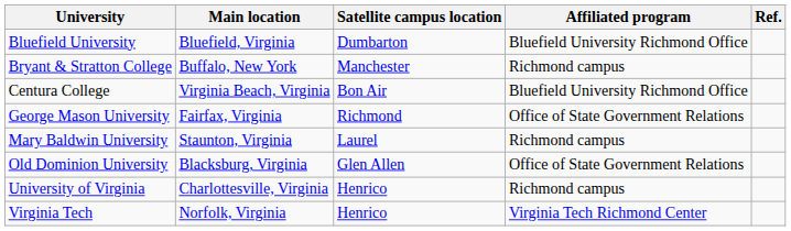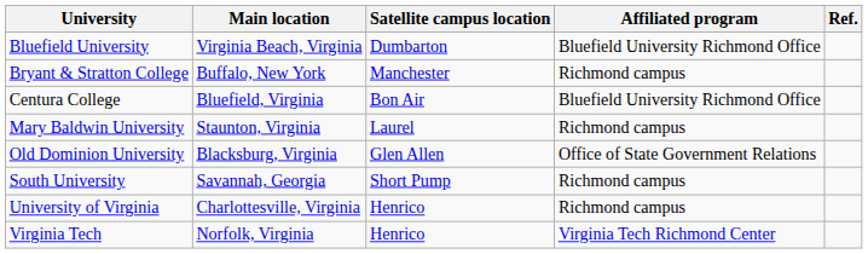Bluefield University | Main location: Bluefield, Virginia -> Virginia Beach, Virginia
Centura College | Main location: Virginia Beach, Virginia -> Bluefield, Virginia
- row: George Mason University | Fairfax, Virginia | Richmond | Office of State Government Relations
+ row: South University | Savannah, Georgia | Short Pump | Richmond campus
